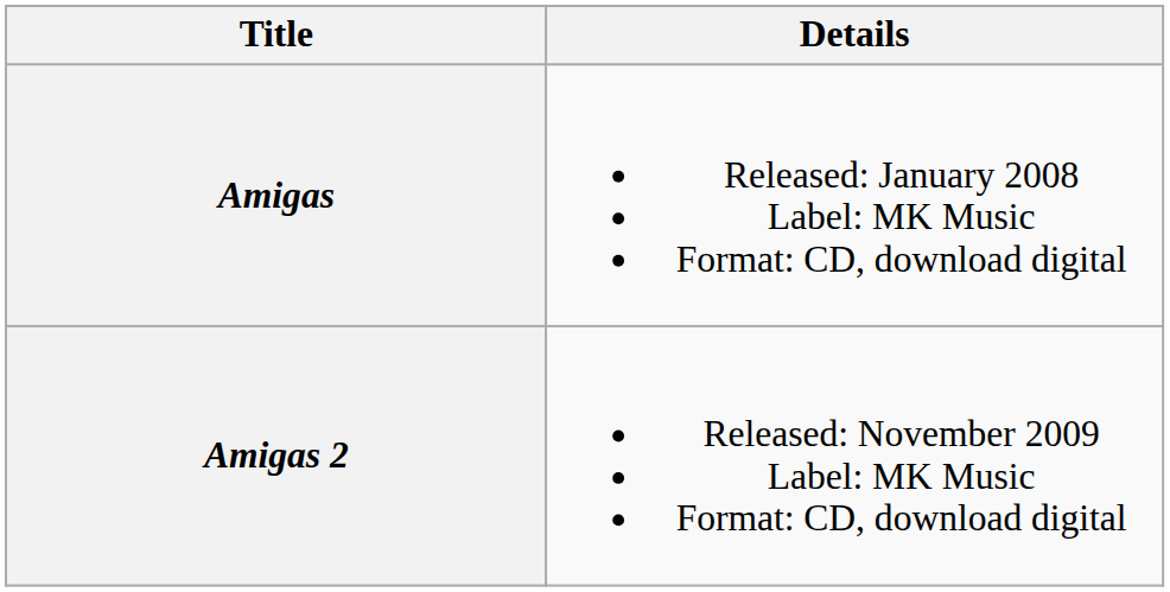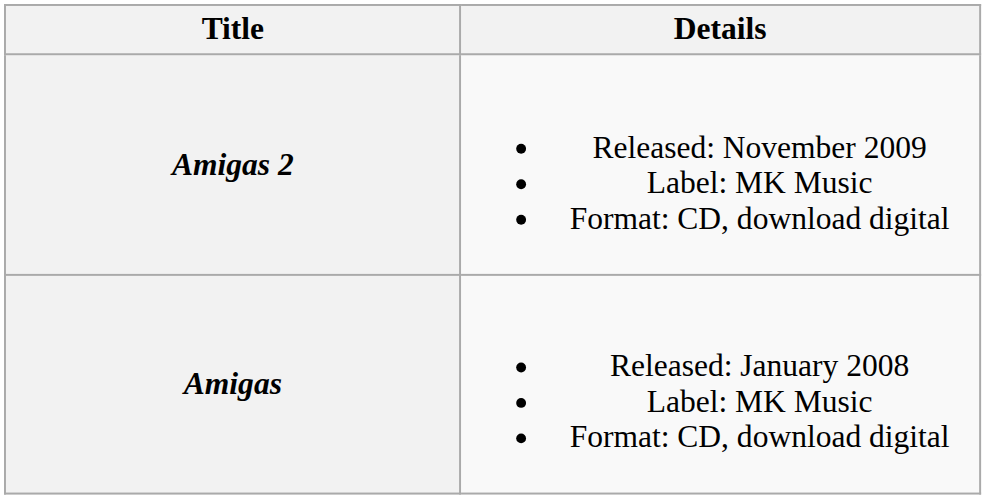rows swapped: Amigas <-> Amigas 2
